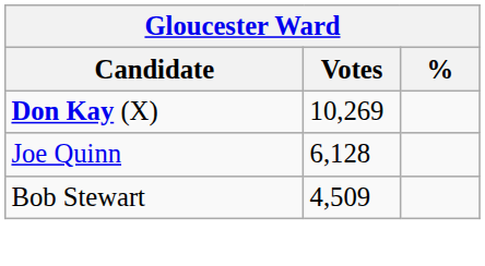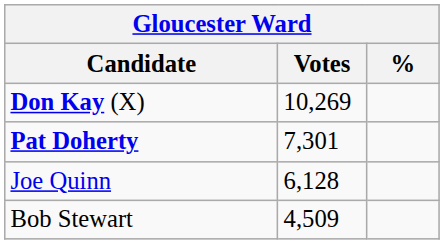+ row: Pat Doherty | 7,301
